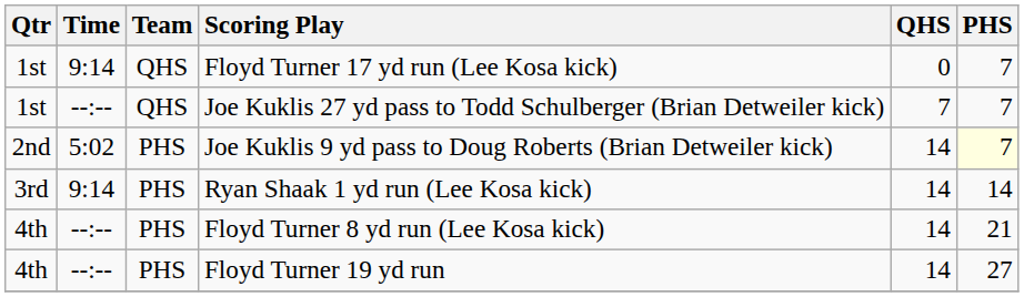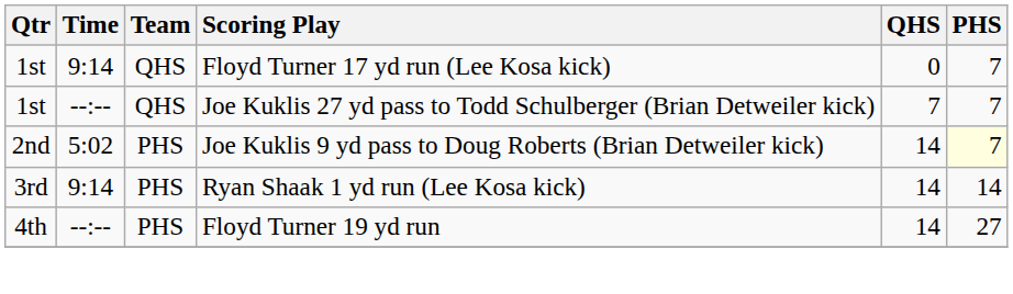- row: 4th | --:-- | PHS | Floyd Turner 8 yd run (Lee Kosa kick) | 14 | 21
